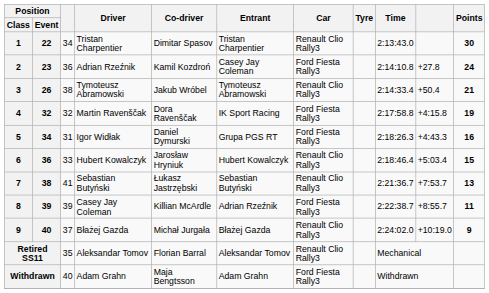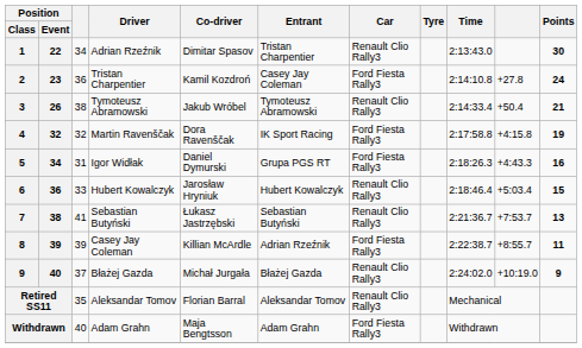1 | Driver: Tristan Charpentier -> Adrian Rzeźnik
2 | Driver: Adrian Rzeźnik -> Tristan Charpentier
